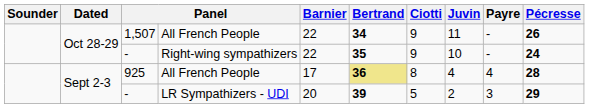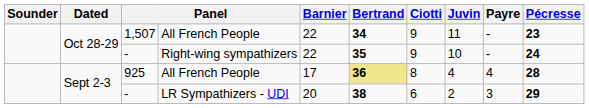1,507 | Pécresse: 26 -> 23
- / LR Sympathizers - UDI | Bertrand: 39 -> 38
- / LR Sympathizers - UDI | Ciotti: 5 -> 6
